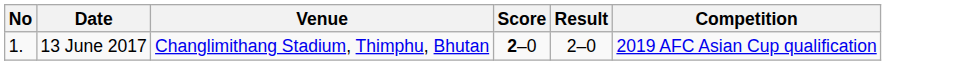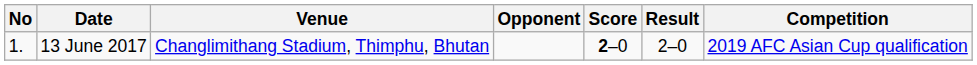+ column: Opponent
